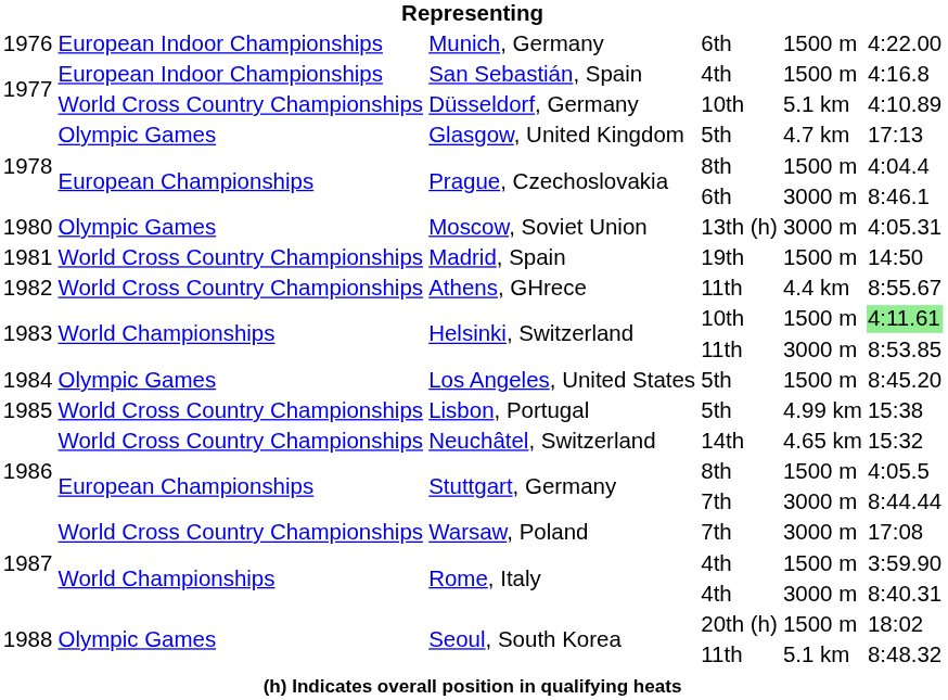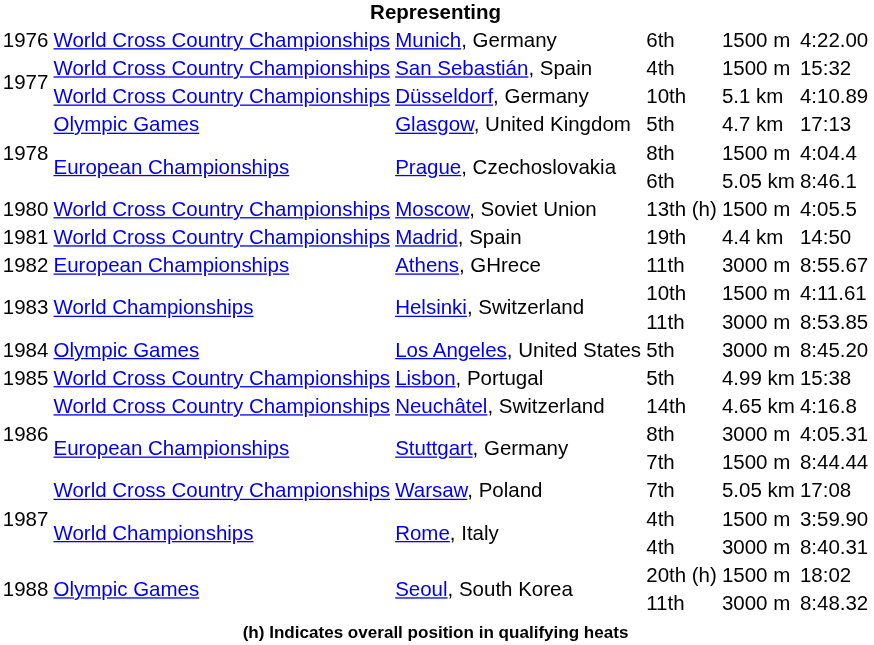Munich, Germany | column 2: European Indoor Championships -> World Cross Country Championships
San Sebastián, Spain | column 2: European Indoor Championships -> World Cross Country Championships
San Sebastián, Spain | column 6: 4:16.8 -> 15:32
Prague, Czechoslovakia / 6th | column 5: 3000 m -> 5.05 km
Moscow, Soviet Union | column 2: Olympic Games -> World Cross Country Championships
Moscow, Soviet Union | column 5: 3000 m -> 1500 m
Moscow, Soviet Union | column 6: 4:05.31 -> 4:05.5
Madrid, Spain | column 5: 1500 m -> 4.4 km
Athens, GHrece | column 2: World Cross Country Championships -> European Championships
Athens, GHrece | column 5: 4.4 km -> 3000 m
Helsinki, Switzerland / 10th | column 6: lightgreen background -> no background
Los Angeles, United States | column 5: 1500 m -> 3000 m
Neuchâtel, Switzerland | column 6: 15:32 -> 4:16.8
Stuttgart, Germany / 8th | column 5: 1500 m -> 3000 m
Stuttgart, Germany / 8th | column 6: 4:05.5 -> 4:05.31
Stuttgart, Germany / 7th | column 5: 3000 m -> 1500 m
Warsaw, Poland | column 5: 3000 m -> 5.05 km
Seoul, South Korea / 11th | column 5: 5.1 km -> 3000 m
